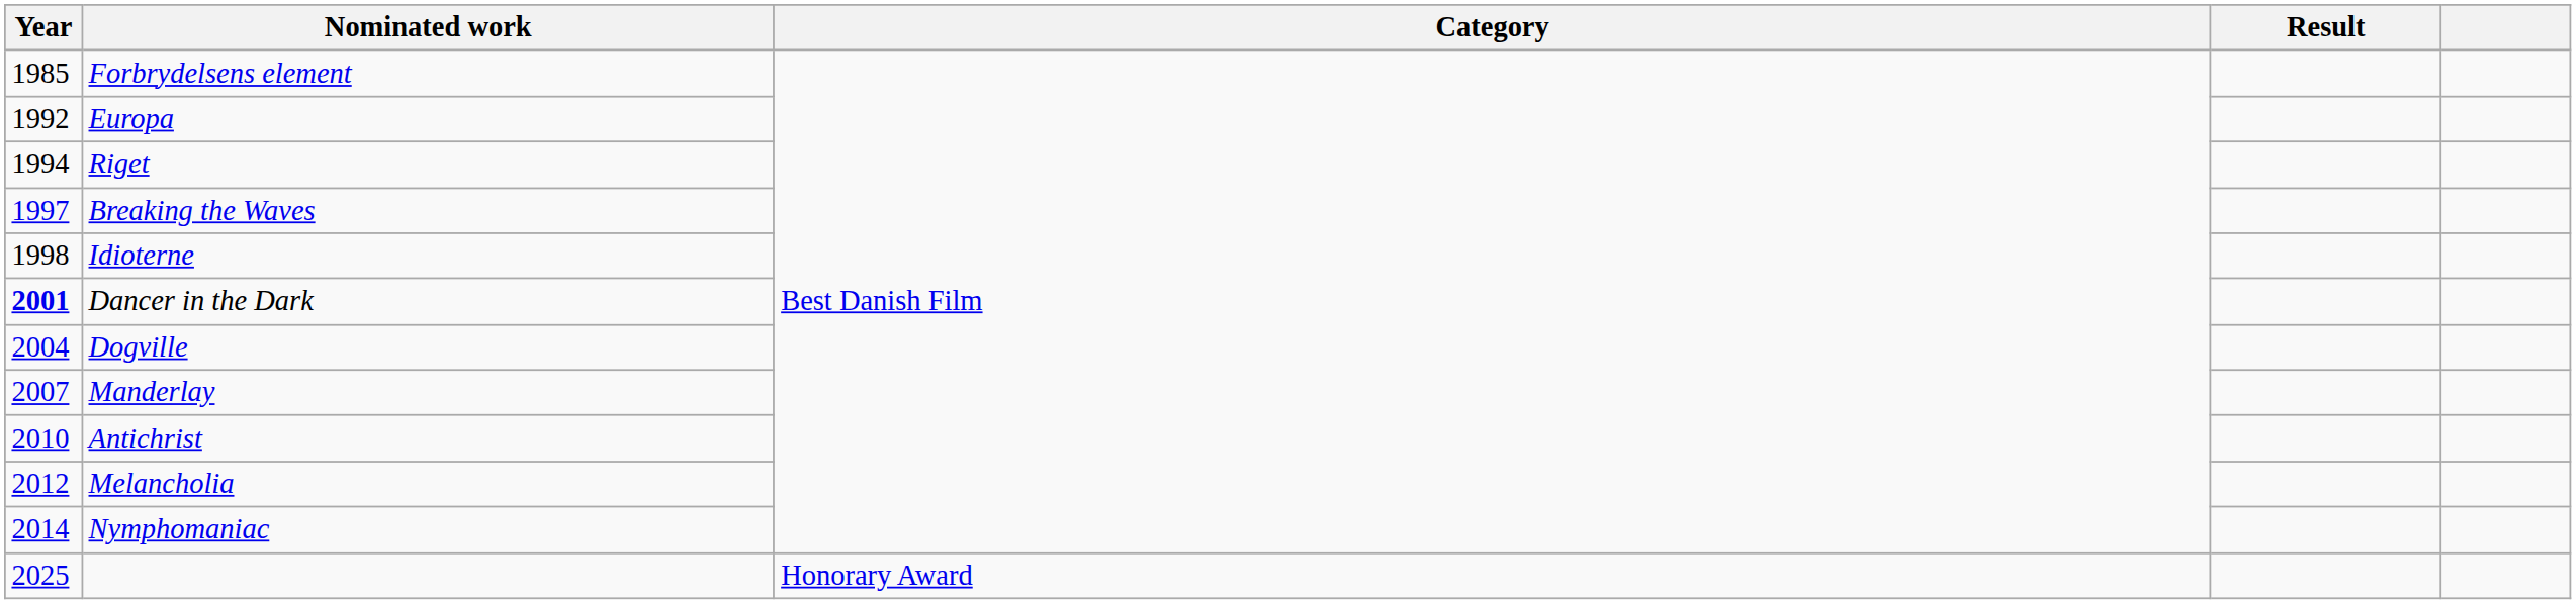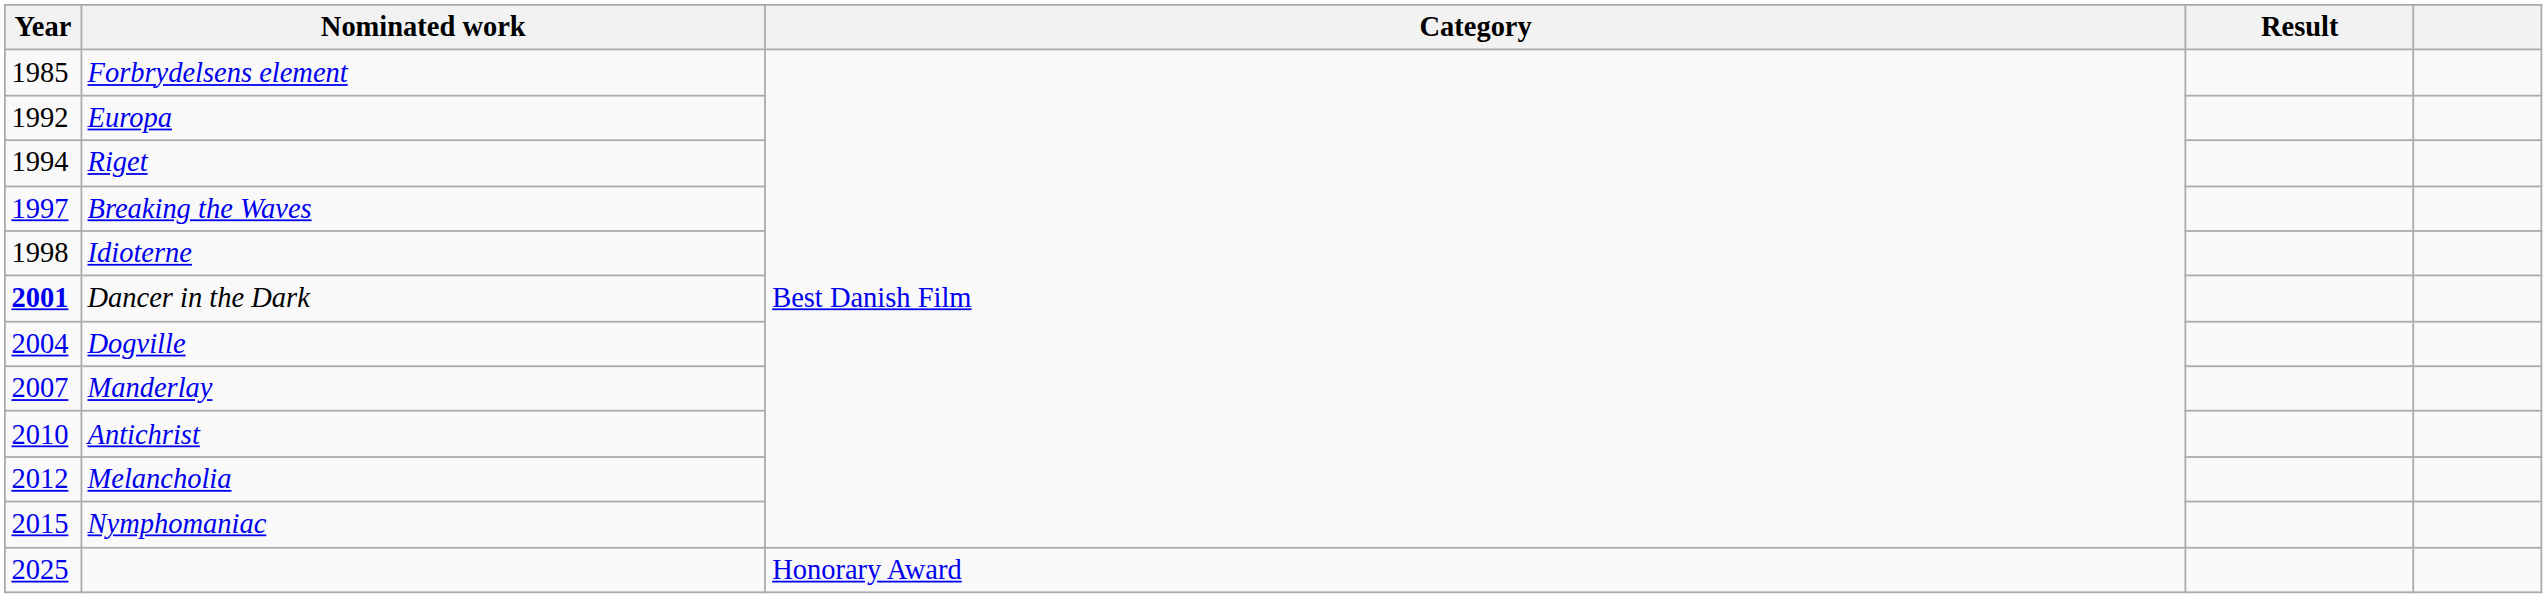Nymphomaniac | Year: 2014 -> 2015
